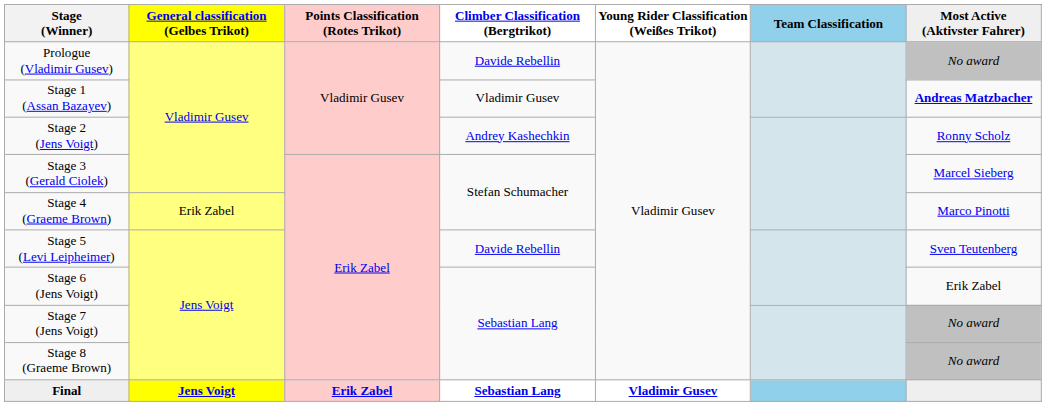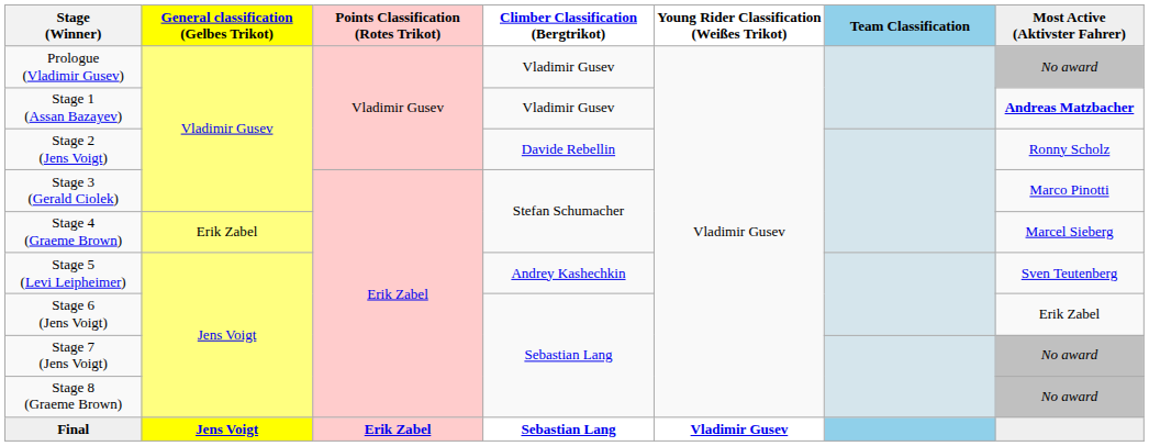Prologue (Vladimir Gusev) | Climber Classification (Bergtrikot): Davide Rebellin -> Vladimir Gusev
Stage 2 (Jens Voigt) | Climber Classification (Bergtrikot): Andrey Kashechkin -> Davide Rebellin
Stage 3 (Gerald Ciolek) | Most Active (Aktivster Fahrer): Marcel Sieberg -> Marco Pinotti
Stage 4 (Graeme Brown) | Most Active (Aktivster Fahrer): Marco Pinotti -> Marcel Sieberg
Stage 5 (Levi Leipheimer) | Climber Classification (Bergtrikot): Davide Rebellin -> Andrey Kashechkin
